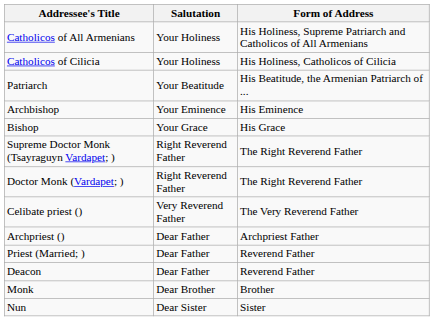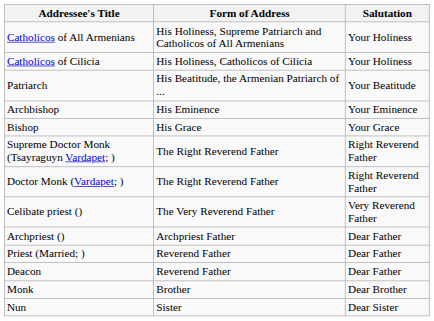columns swapped: Form of Address <-> Salutation
